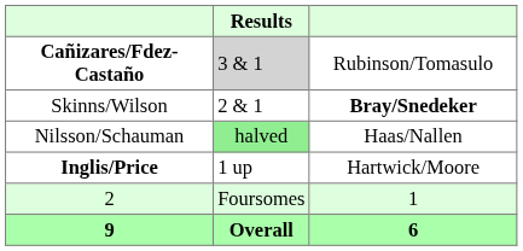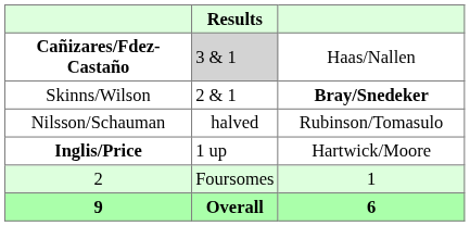Cañizares/Fdez-Castaño | column 3: Rubinson/Tomasulo -> Haas/Nallen
Nilsson/Schauman | Results: lightgreen background -> no background
Nilsson/Schauman | column 3: Haas/Nallen -> Rubinson/Tomasulo
